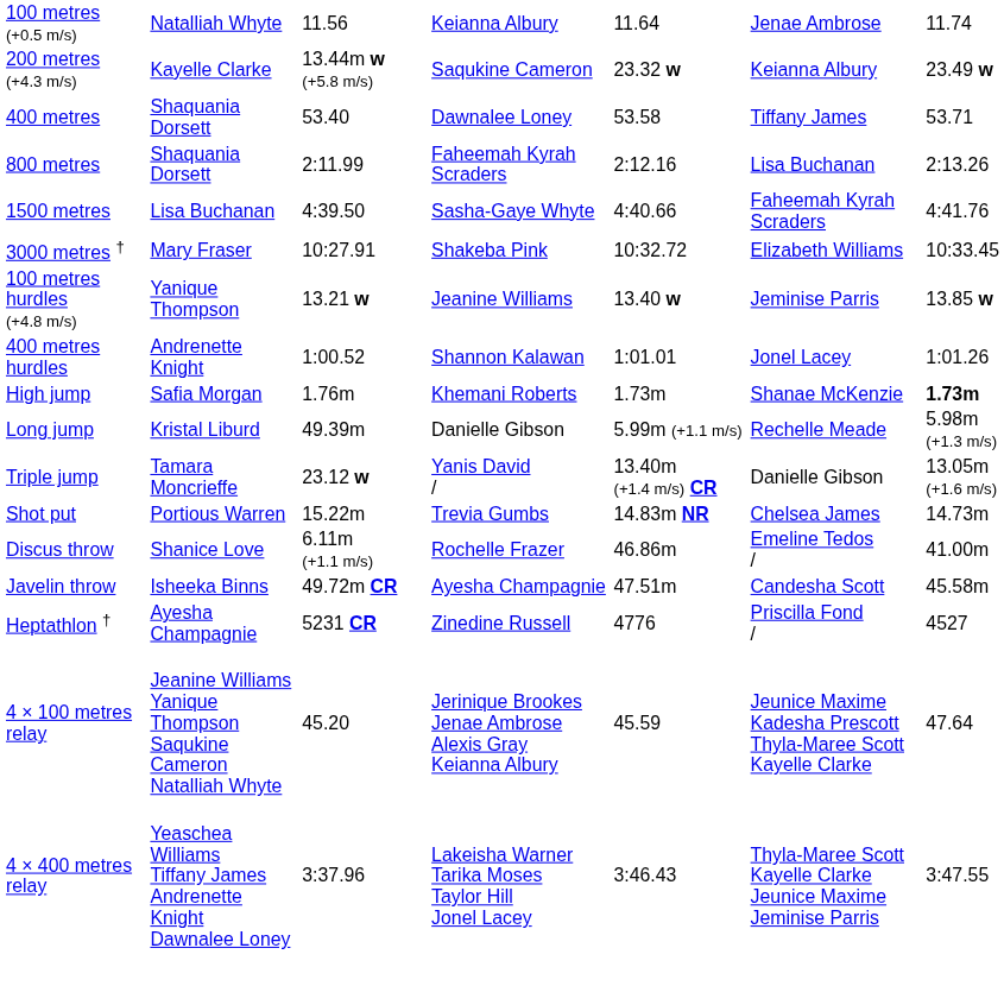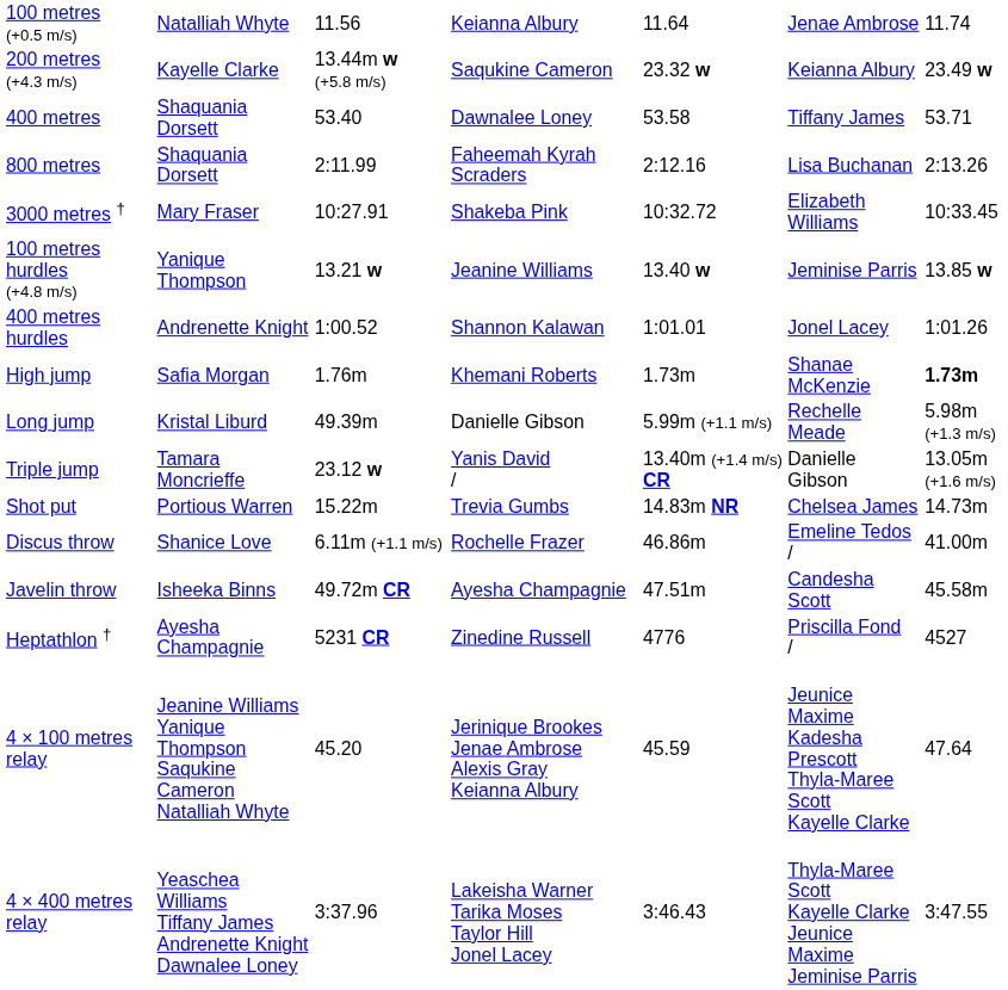- row: 1500 metres | Lisa Buchanan | 4:39.50 | Sasha-Gaye Whyte | 4:40.66 | Faheemah Kyrah Scraders | 4:41.76
